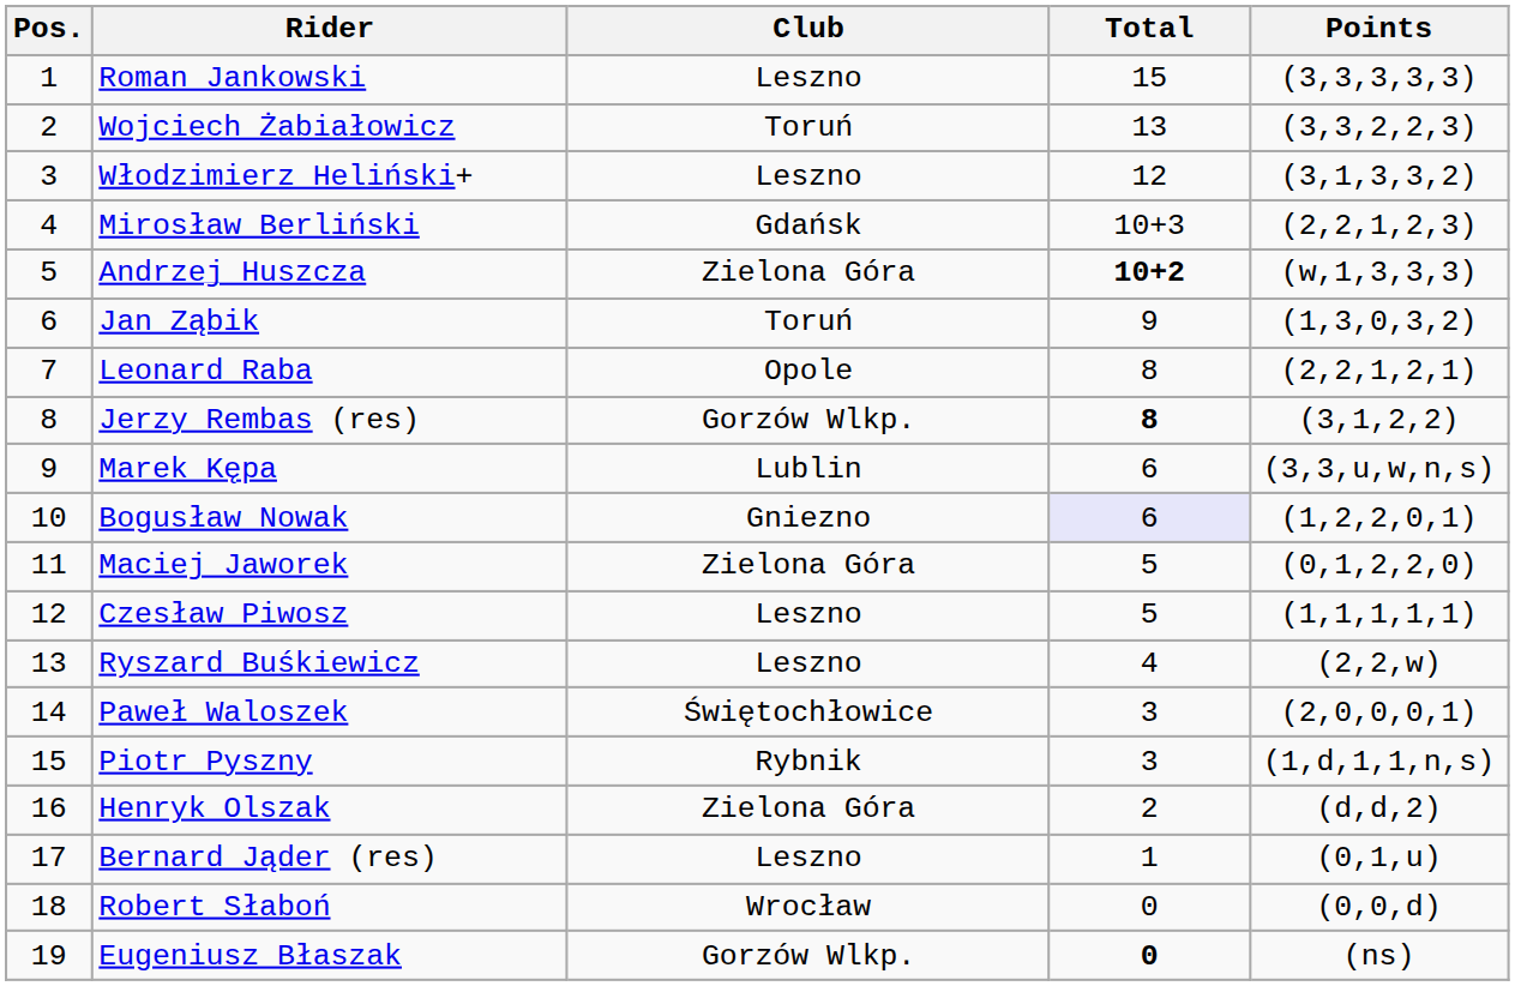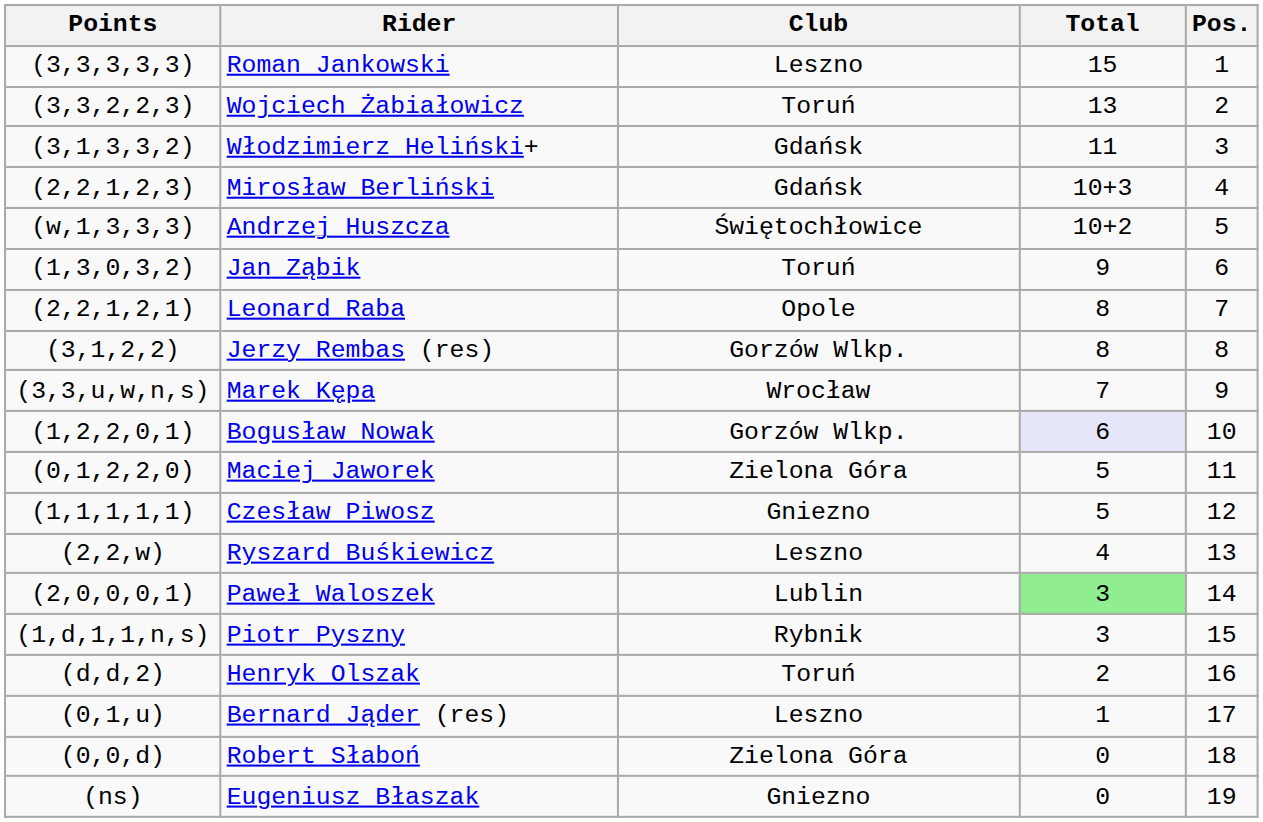columns swapped: Pos. <-> Points
Włodzimierz Heliński+ | Club: Leszno -> Gdańsk
Włodzimierz Heliński+ | Total: 12 -> 11
Andrzej Huszcza | Club: Zielona Góra -> Świętochłowice
Andrzej Huszcza | Total: bold -> normal
Jerzy Rembas (res) | Total: bold -> normal
Marek Kępa | Club: Lublin -> Wrocław
Marek Kępa | Total: 6 -> 7
Bogusław Nowak | Club: Gniezno -> Gorzów Wlkp.
Czesław Piwosz | Club: Leszno -> Gniezno
Paweł Waloszek | Club: Świętochłowice -> Lublin
Paweł Waloszek | Total: no background -> lightgreen background
Henryk Olszak | Club: Zielona Góra -> Toruń
Robert Słaboń | Club: Wrocław -> Zielona Góra
Eugeniusz Błaszak | Club: Gorzów Wlkp. -> Gniezno
Eugeniusz Błaszak | Total: bold -> normal
